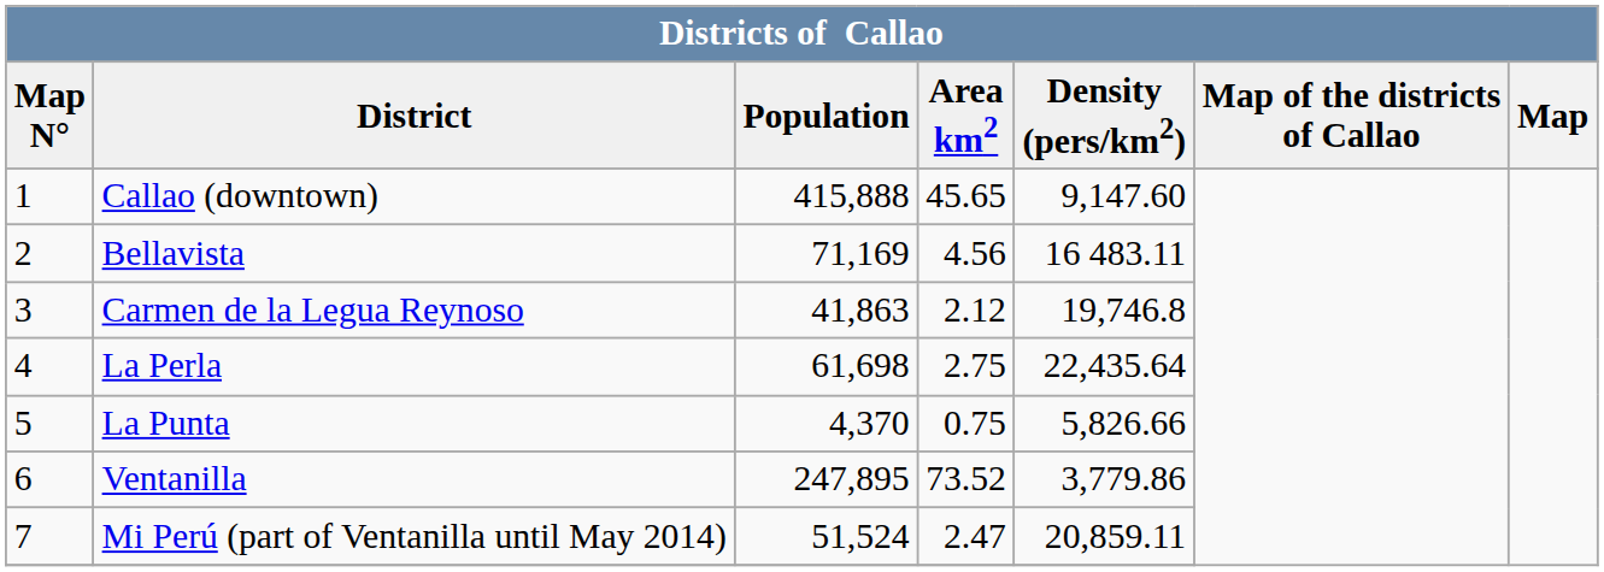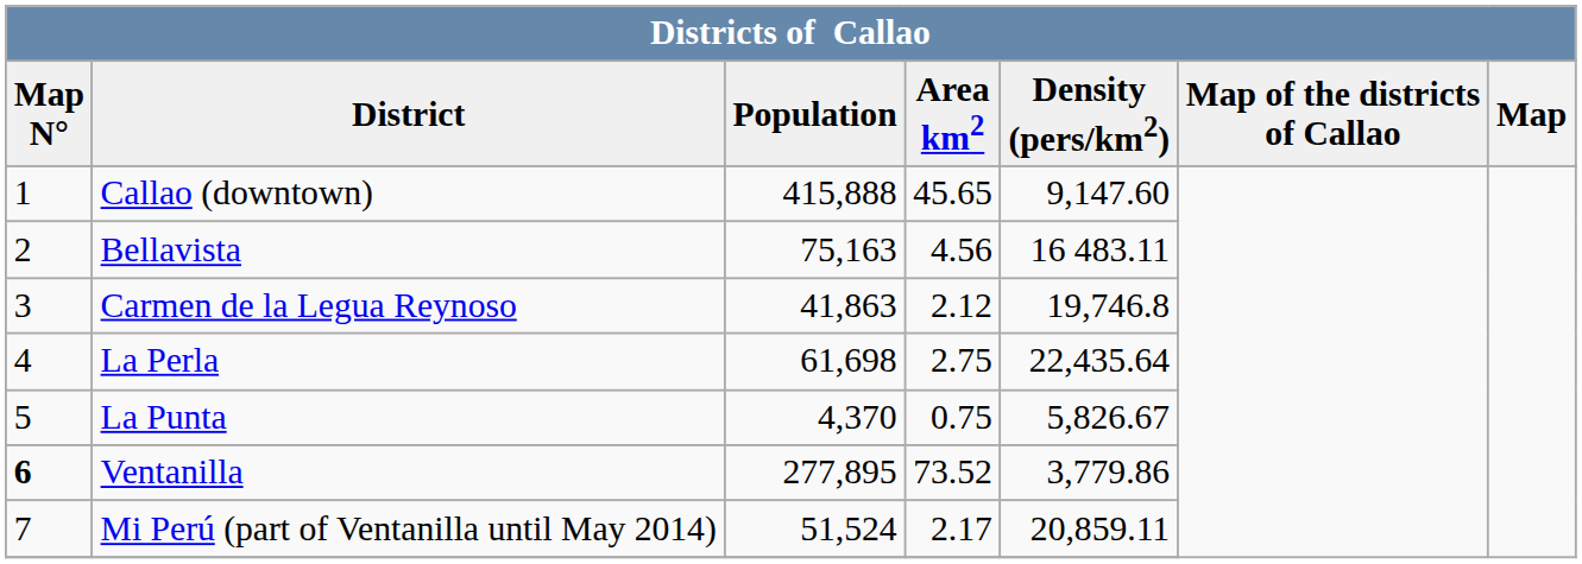Bellavista | Population: 71,169 -> 75,163
La Punta | Density (pers/km2): 5,826.66 -> 5,826.67
Ventanilla | Map N°: normal -> bold
Ventanilla | Population: 247,895 -> 277,895
Mi Perú (part of Ventanilla until May 2014) | Area km2: 2.47 -> 2.17
